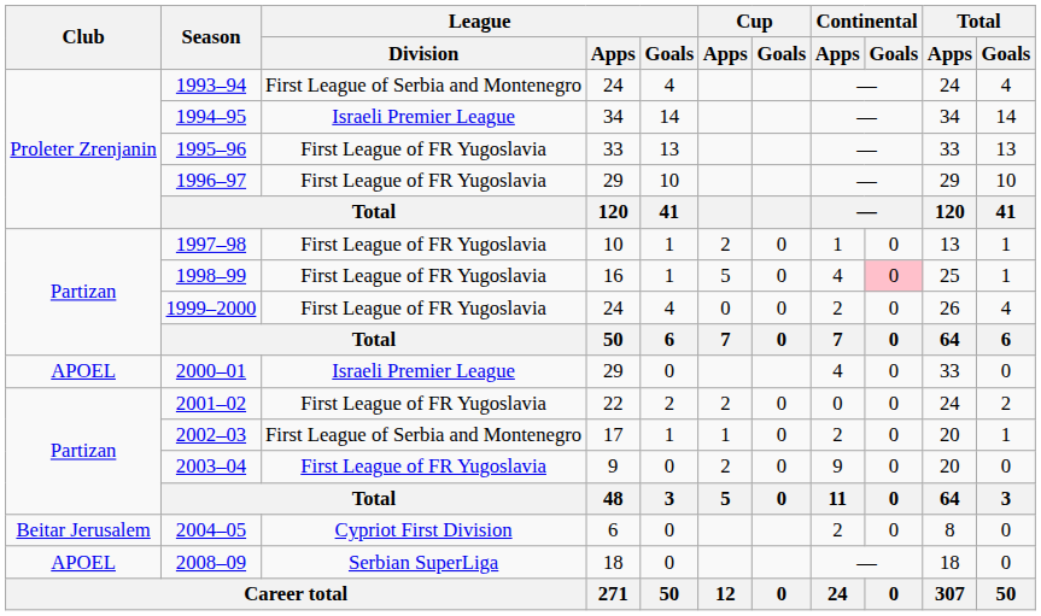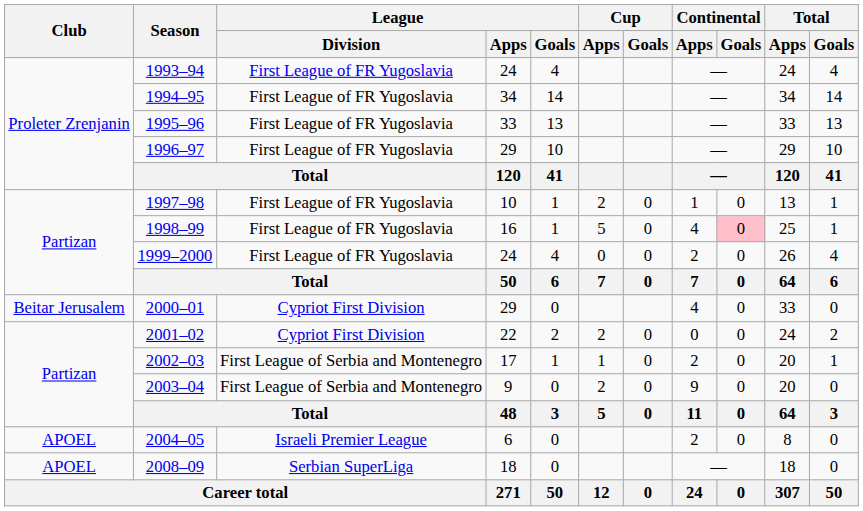1993–94 | League / Division: First League of Serbia and Montenegro -> First League of FR Yugoslavia
1994–95 | League / Division: Israeli Premier League -> First League of FR Yugoslavia
2000–01 | Club: APOEL -> Beitar Jerusalem
2000–01 | League / Division: Israeli Premier League -> Cypriot First Division
2001–02 | League / Division: First League of FR Yugoslavia -> Cypriot First Division
2003–04 | League / Division: First League of FR Yugoslavia -> First League of Serbia and Montenegro
2004–05 | Club: Beitar Jerusalem -> APOEL
2004–05 | League / Division: Cypriot First Division -> Israeli Premier League
